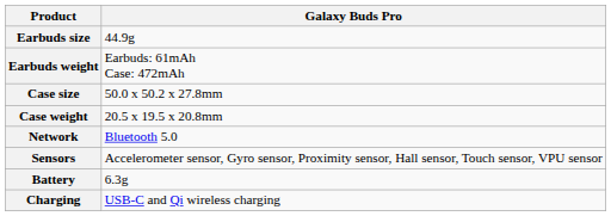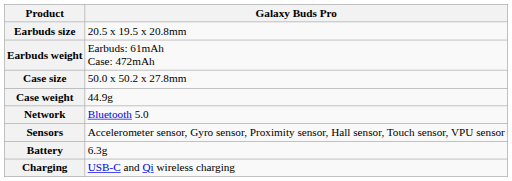Earbuds size | Galaxy Buds Pro: 44.9g -> 20.5 x 19.5 x 20.8mm
Case weight | Galaxy Buds Pro: 20.5 x 19.5 x 20.8mm -> 44.9g
